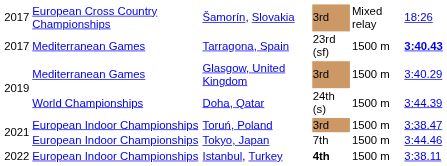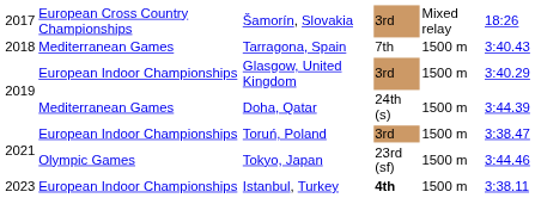Tarragona, Spain | column 1: 2017 -> 2018
Tarragona, Spain | column 4: 23rd (sf) -> 7th
Tarragona, Spain | column 6: bold -> normal
Glasgow, United Kingdom | column 2: Mediterranean Games -> European Indoor Championships
Doha, Qatar | column 2: World Championships -> Mediterranean Games
Tokyo, Japan | column 2: European Indoor Championships -> Olympic Games
Tokyo, Japan | column 4: 7th -> 23rd (sf)
Istanbul, Turkey | column 1: 2022 -> 2023
